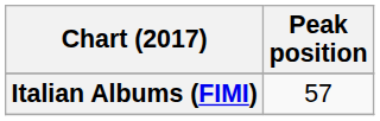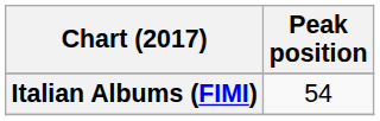Italian Albums (FIMI) | Peak position: 57 -> 54
